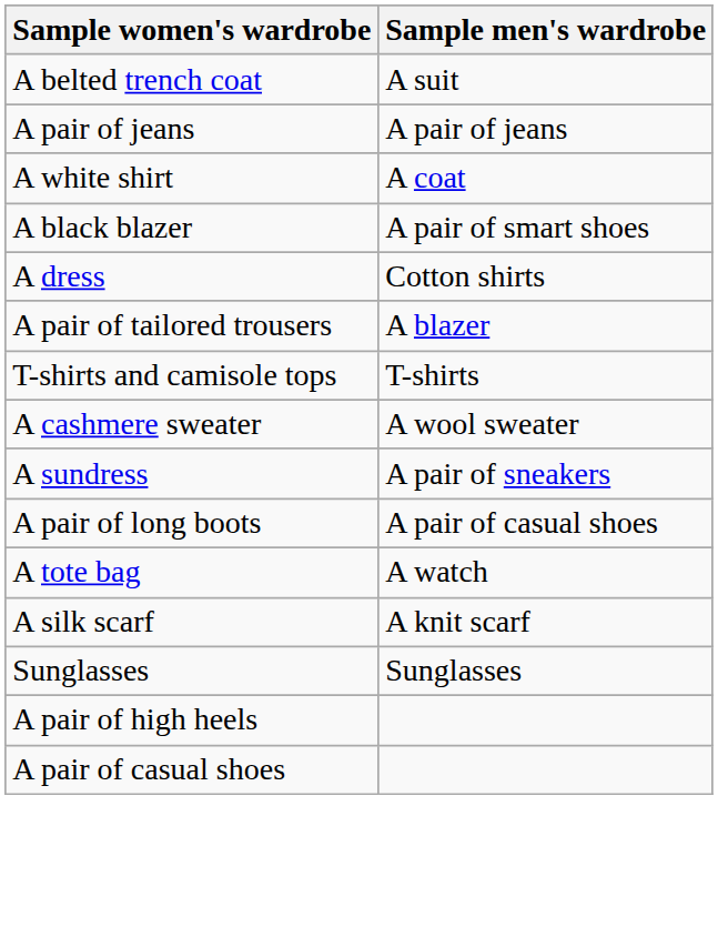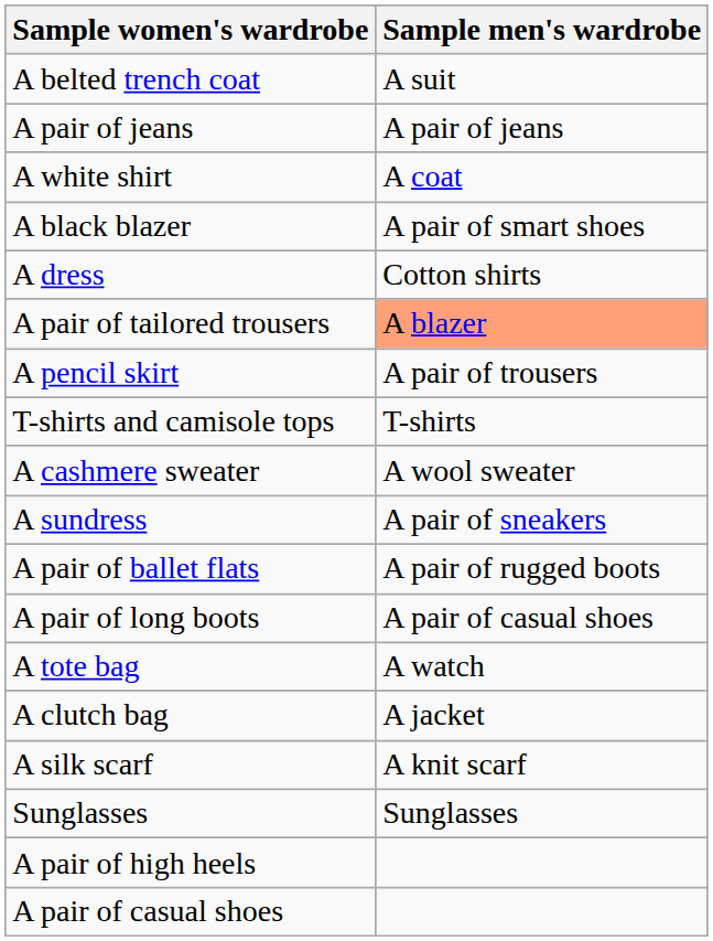A pair of tailored trousers | Sample men's wardrobe: no background -> lightsalmon background
+ row: A pencil skirt | A pair of trousers
+ row: A pair of ballet flats | A pair of rugged boots
+ row: A clutch bag | A jacket
